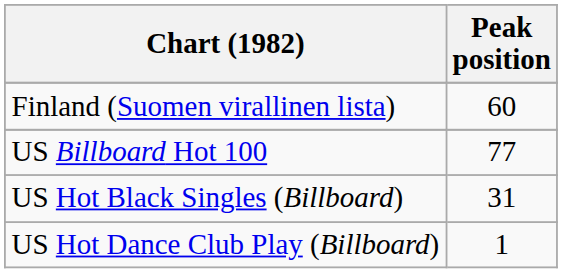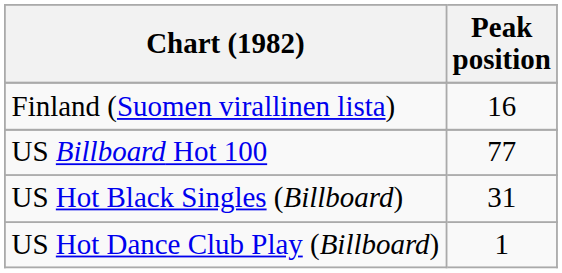Finland (Suomen virallinen lista) | Peak position: 60 -> 16
